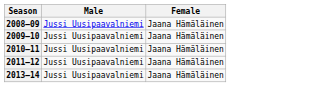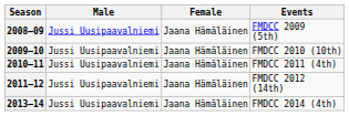+ column: Events | FMDCC 2009 (5th) | FMDCC 2010 (10th) | FMDCC 2011 (4th) | FMDCC 2012 (14th) | FMDCC 2014 (4th)
